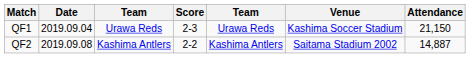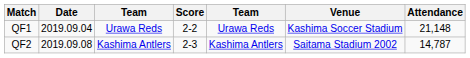QF1 | Score: 2-3 -> 2-2
QF1 | Attendance: 21,150 -> 21,148
QF2 | Score: 2-2 -> 2-3
QF2 | Attendance: 14,887 -> 14,787
